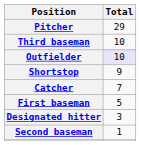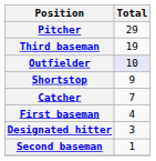Third baseman | Total: 10 -> 19
First baseman | Total: 5 -> 4
